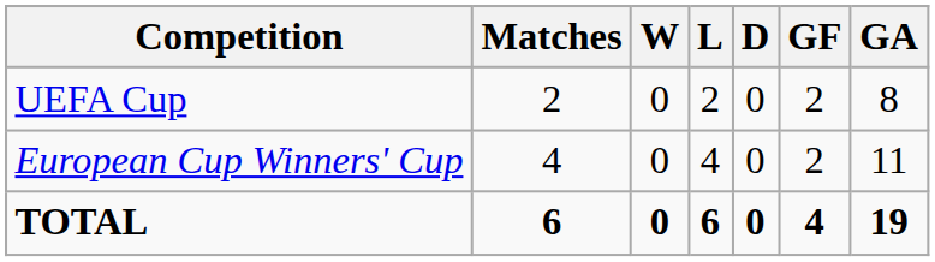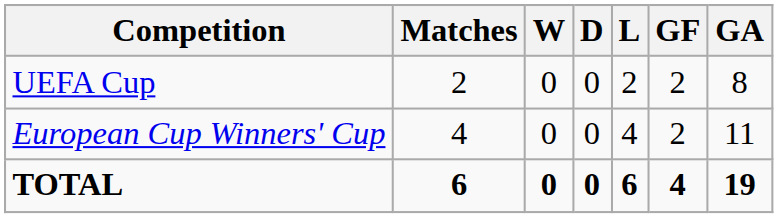columns swapped: D <-> L
